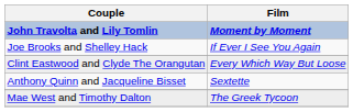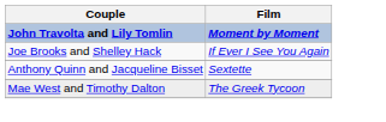- row: Clint Eastwood and Clyde The Orangutan | Every Which Way But Loose
